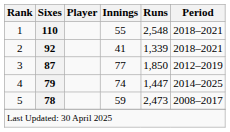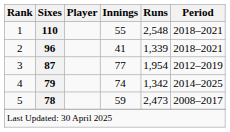2 | Sixes: 92 -> 96
3 | Runs: 1,850 -> 1,954
4 | Runs: 1,447 -> 1,342
